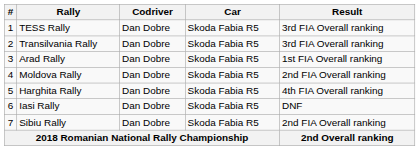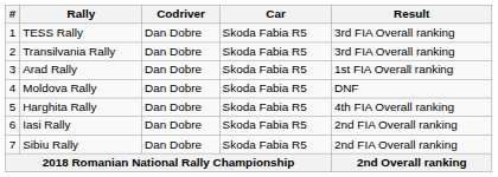Moldova Rally | Result: 2nd FIA Overall ranking -> DNF
Iasi Rally | Result: DNF -> 2nd FIA Overall ranking
